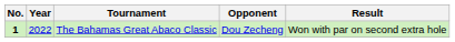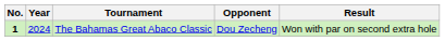The Bahamas Great Abaco Classic | Year: 2022 -> 2024
